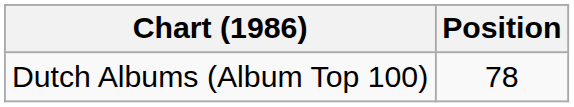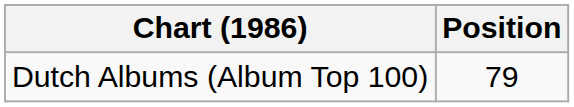Dutch Albums (Album Top 100) | Position: 78 -> 79
